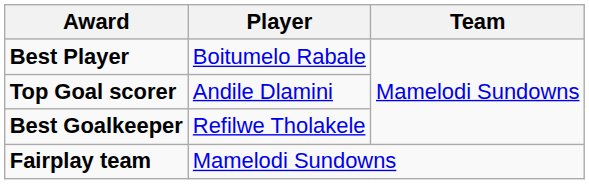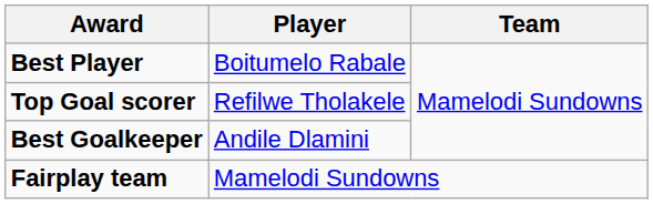Top Goal scorer | Player: Andile Dlamini -> Refilwe Tholakele
Best Goalkeeper | Player: Refilwe Tholakele -> Andile Dlamini
